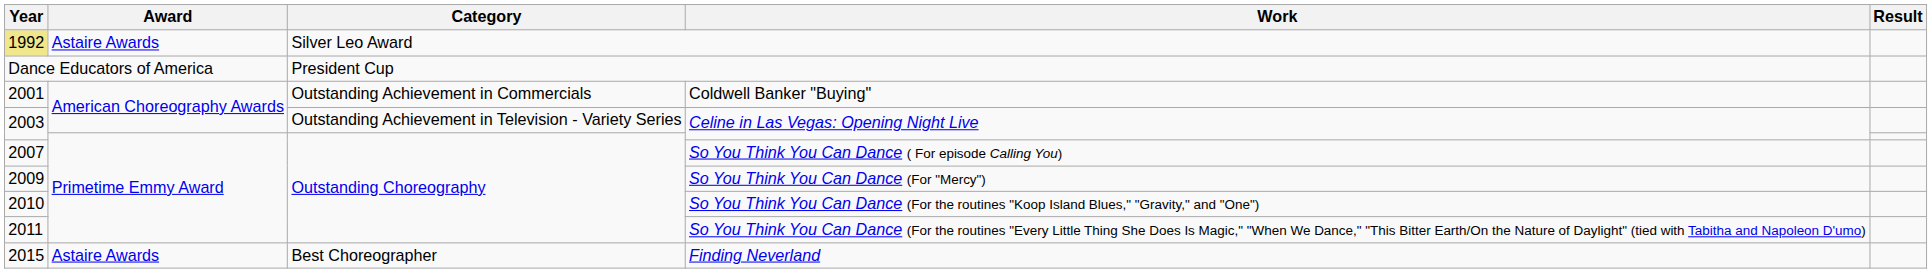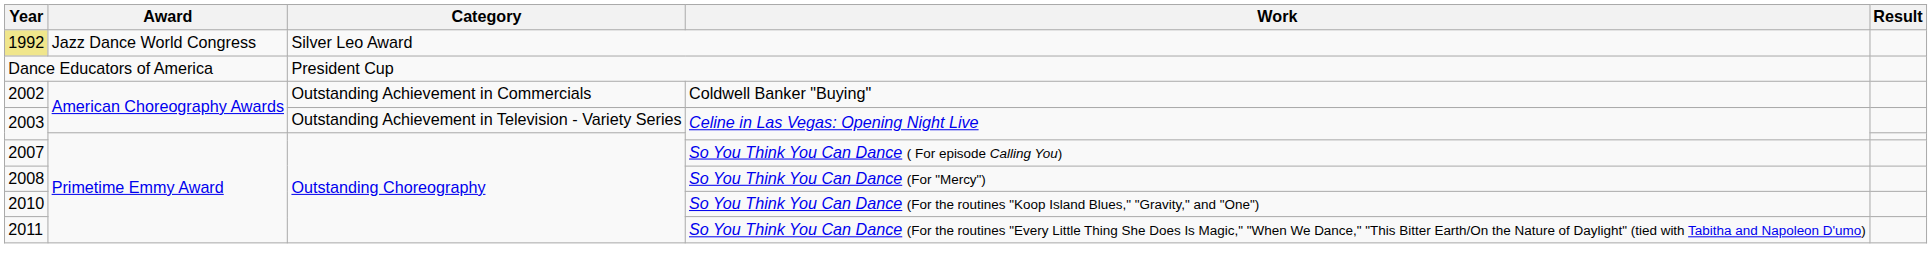Silver Leo Award | Award: Astaire Awards -> Jazz Dance World Congress
Coldwell Banker "Buying" | Year: 2001 -> 2002
So You Think You Can Dance (For "Mercy") | Year: 2009 -> 2008
- row: 2015 | Astaire Awards | Best Choreographer | Finding Neverland
